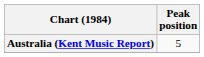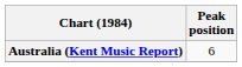Australia (Kent Music Report) | Peak position: 5 -> 6
